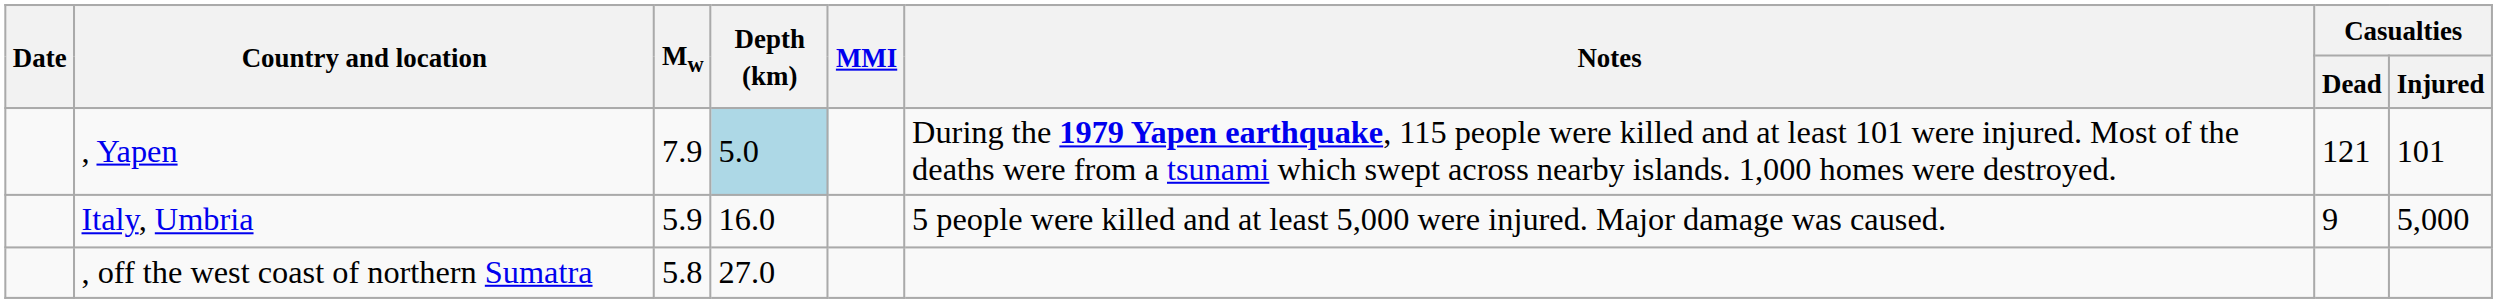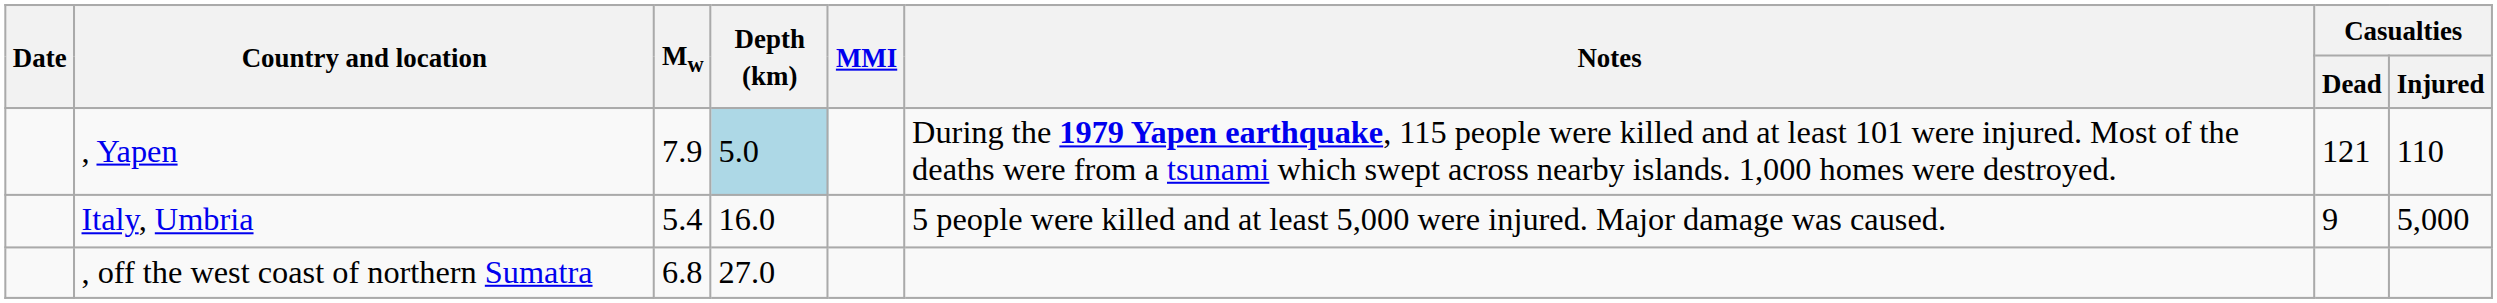, Yapen | Casualties / Injured: 101 -> 110
Italy, Umbria | Mw: 5.9 -> 5.4
, off the west coast of northern Sumatra | Mw: 5.8 -> 6.8
